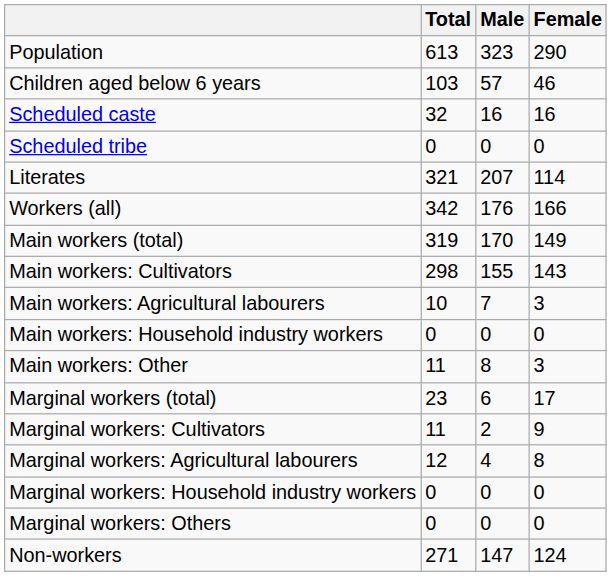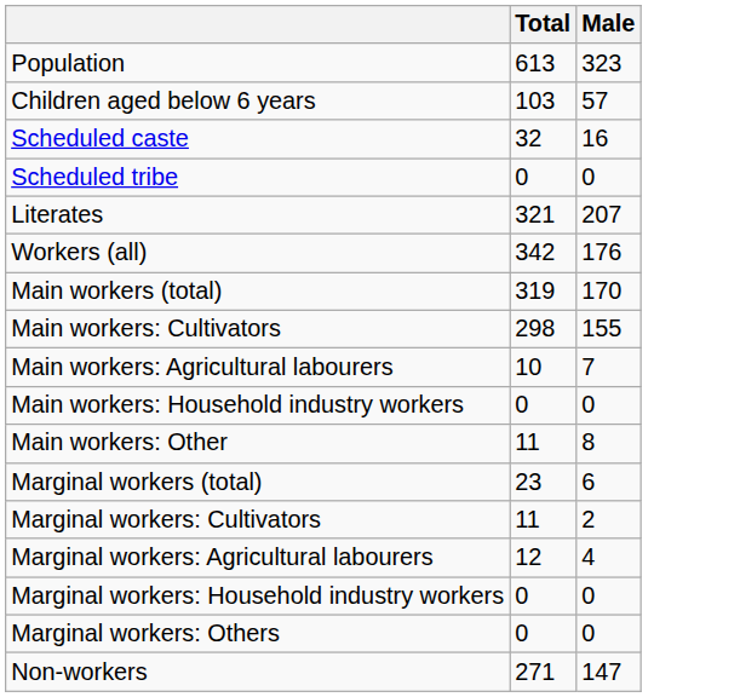- column: Female | 290 | 46 | 16 | 0 | 114 | 166 | 149 | 143 | 3 | 0 | 3 | 17 | 9 | 8 | 0 | 0 | 124
